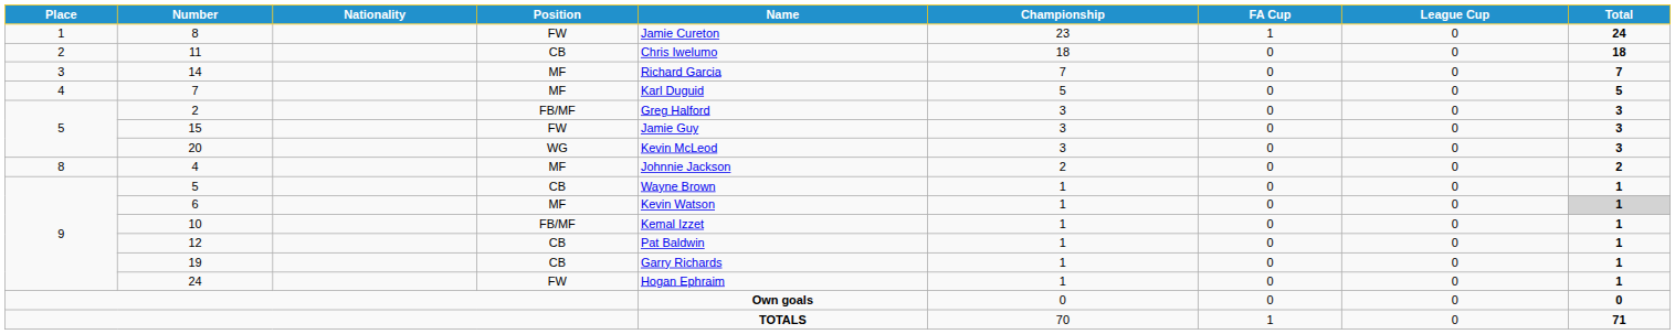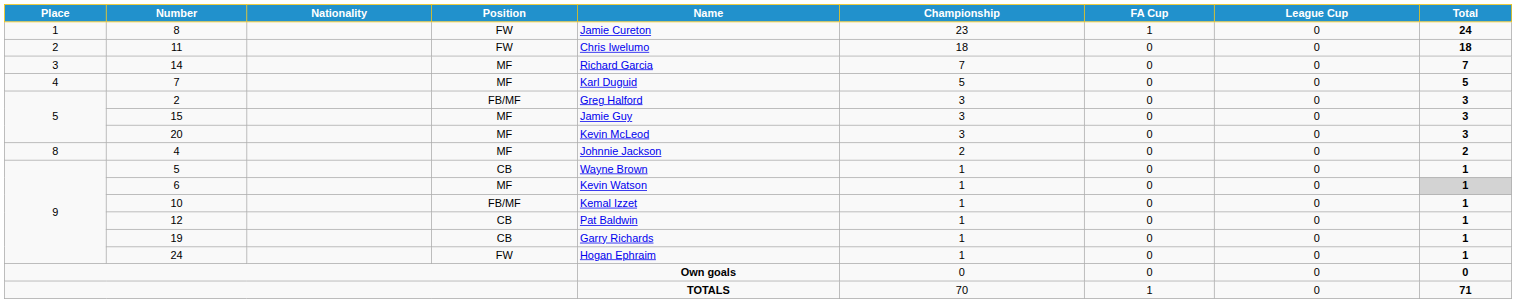11 | Position: CB -> FW
15 | Position: FW -> MF
20 | Position: WG -> MF
